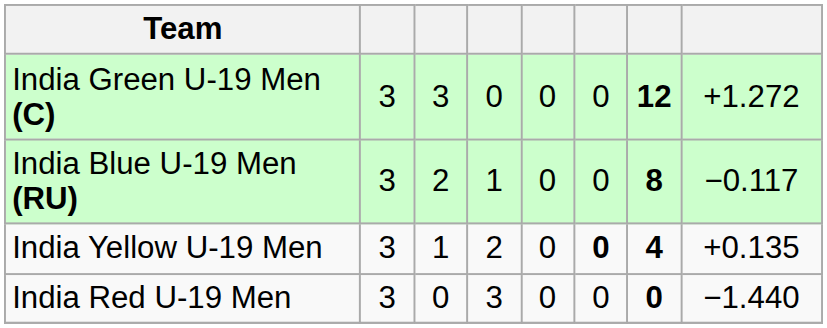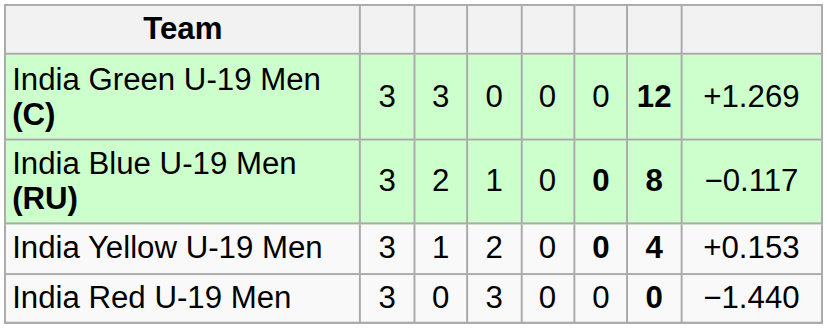India Green U-19 Men (C) | column 8: +1.272 -> +1.269
India Blue U-19 Men (RU) | column 6: normal -> bold
India Yellow U-19 Men | column 8: +0.135 -> +0.153
